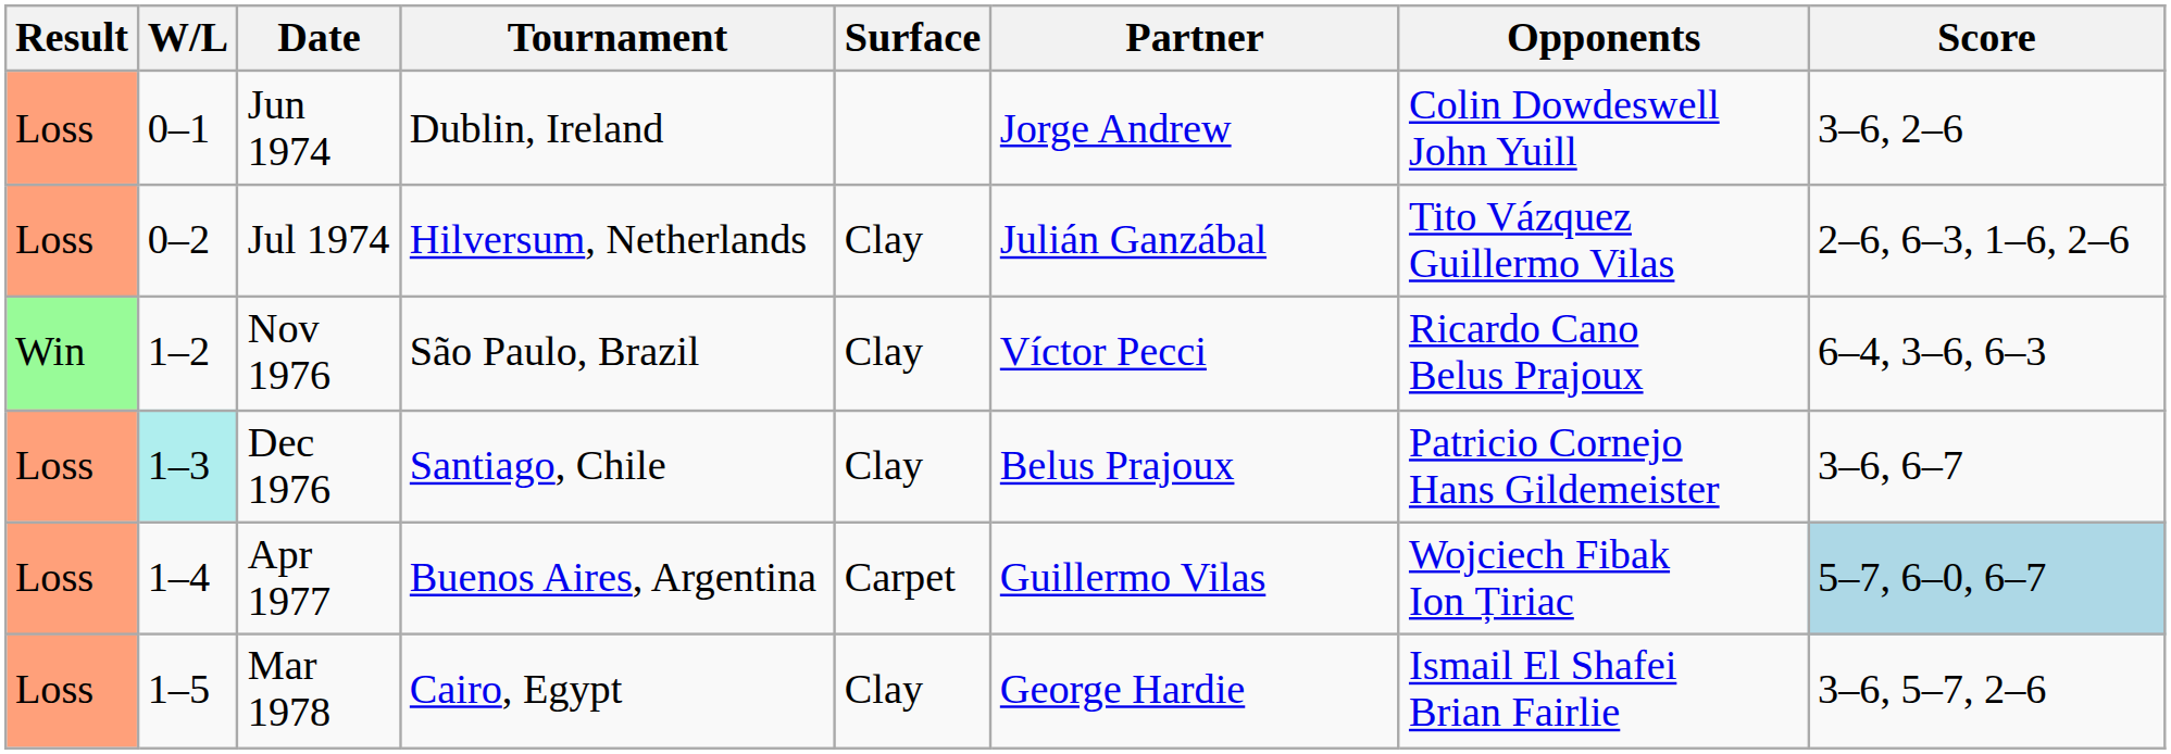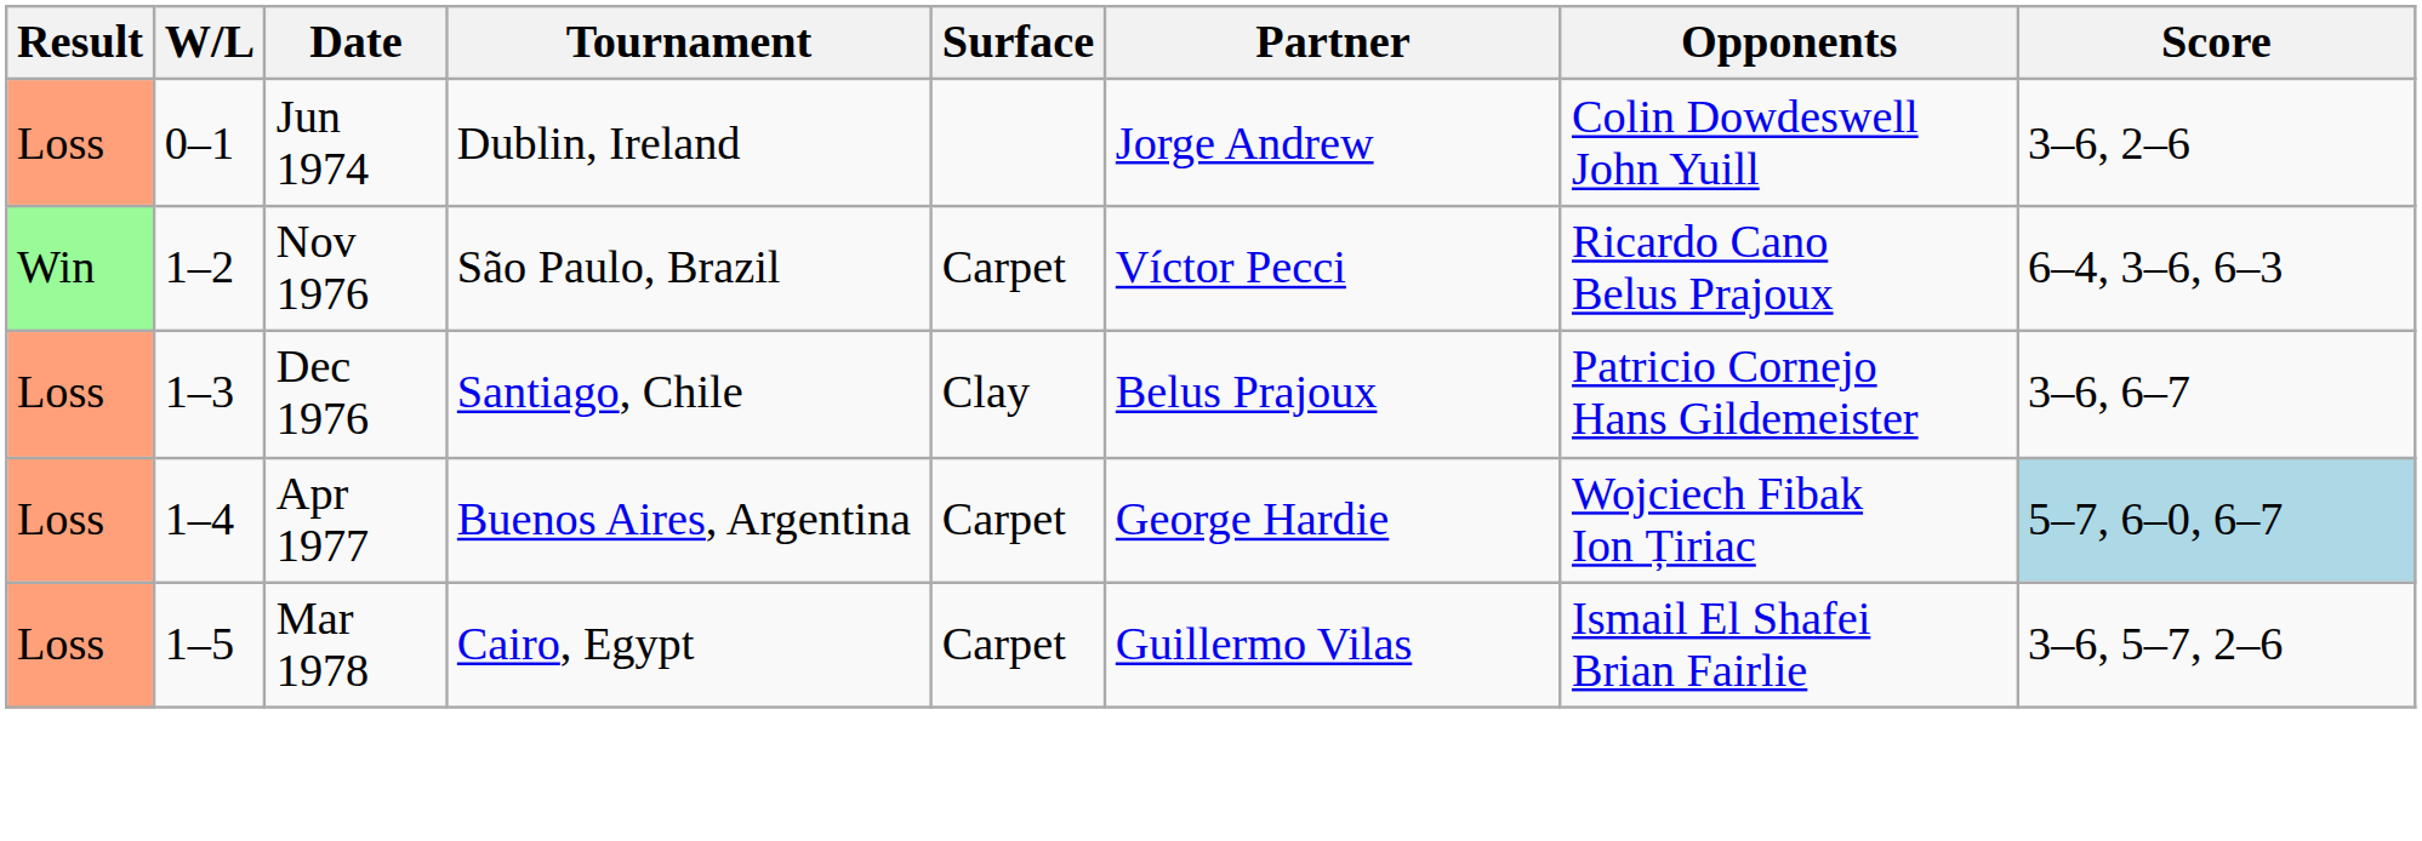- row: Loss | 0–2 | Jul 1974 | Hilversum, Netherlands | Clay | Julián Ganzábal | Tito Vázquez Guillermo Vilas | 2–6, 6–3, 1–6, 2–6
Nov 1976 | Surface: Clay -> Carpet
Dec 1976 | W/L: paleturquoise background -> no background
Apr 1977 | Partner: Guillermo Vilas -> George Hardie
Mar 1978 | Surface: Clay -> Carpet
Mar 1978 | Partner: George Hardie -> Guillermo Vilas
